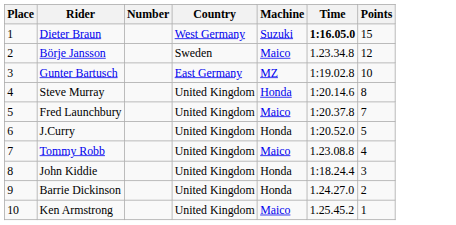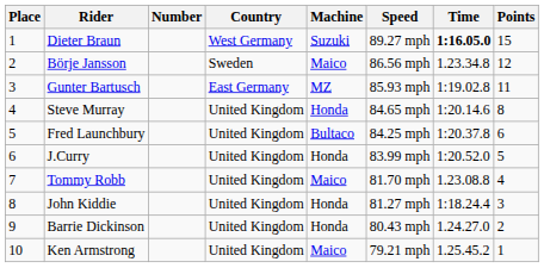+ column: Speed | 89.27 mph | 86.56 mph | 85.93 mph | 84.65 mph | 84.25 mph | 83.99 mph | 81.70 mph | 81.27 mph | 80.43 mph | 79.21 mph
Gunter Bartusch | Points: 10 -> 11
Fred Launchbury | Machine: Maico -> Bultaco
Fred Launchbury | Points: 7 -> 6
